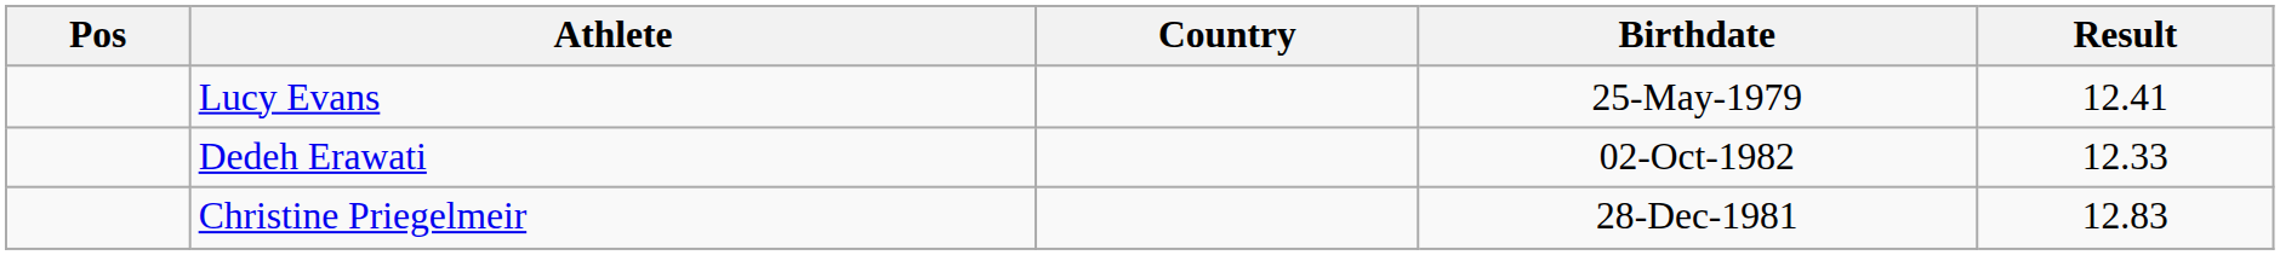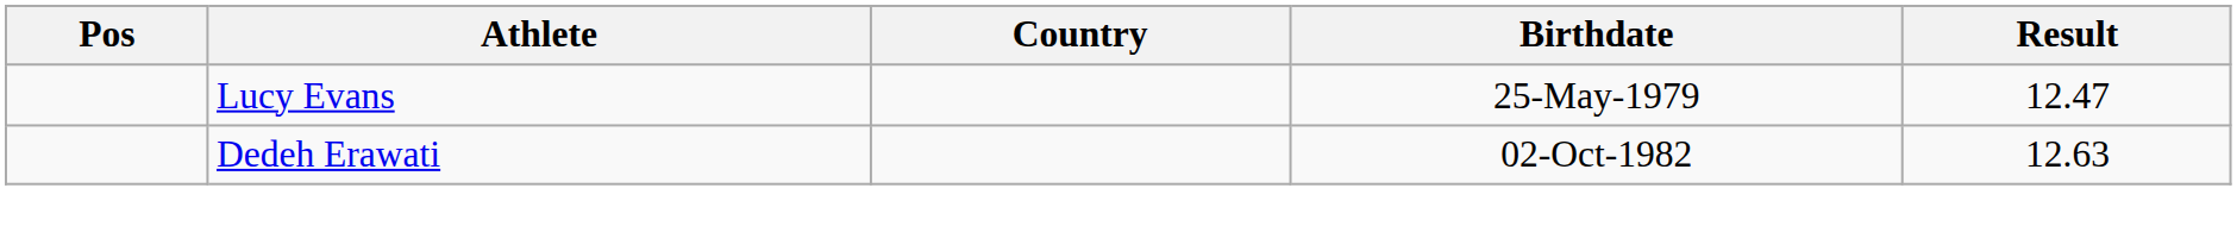Lucy Evans | Result: 12.41 -> 12.47
Dedeh Erawati | Result: 12.33 -> 12.63
- row: Christine Priegelmeir | 28-Dec-1981 | 12.83
